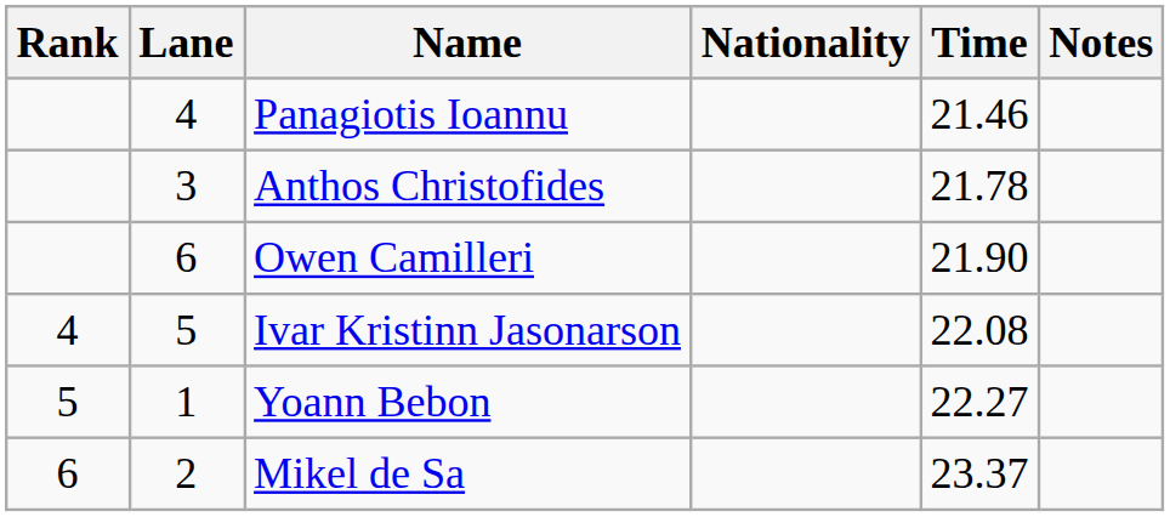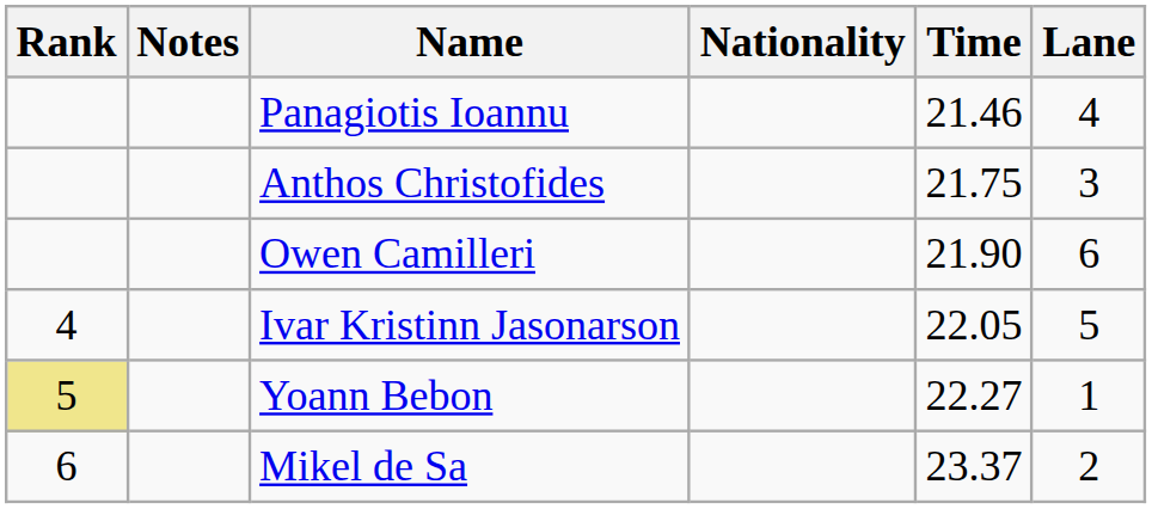columns swapped: Lane <-> Notes
Anthos Christofides | Time: 21.78 -> 21.75
Ivar Kristinn Jasonarson | Time: 22.08 -> 22.05
Yoann Bebon | Rank: no background -> khaki background
